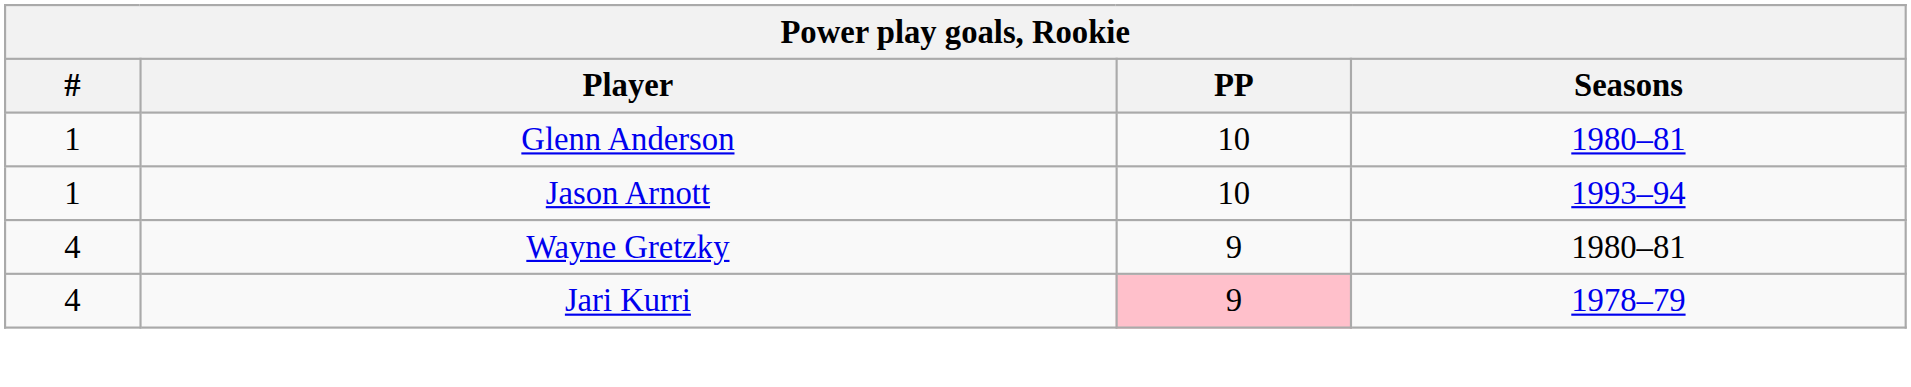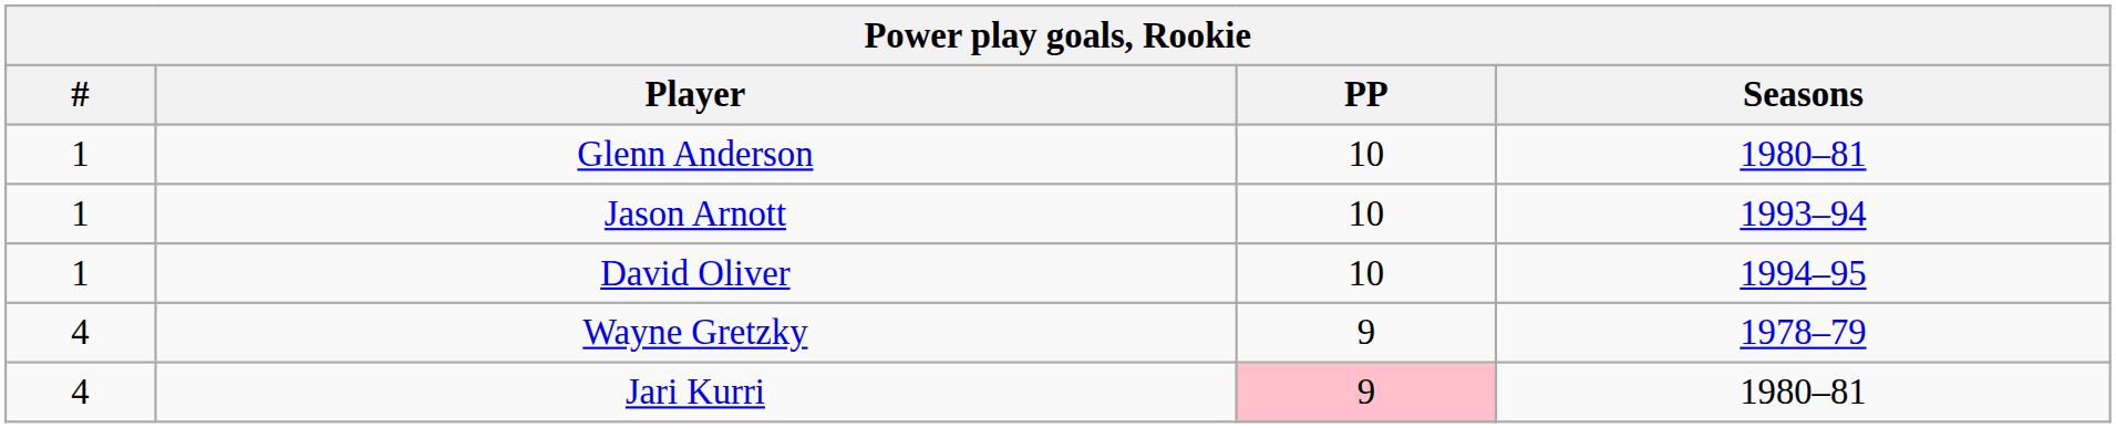+ row: 1 | David Oliver | 10 | 1994–95
Wayne Gretzky | Seasons: 1980–81 -> 1978–79
Jari Kurri | Seasons: 1978–79 -> 1980–81
